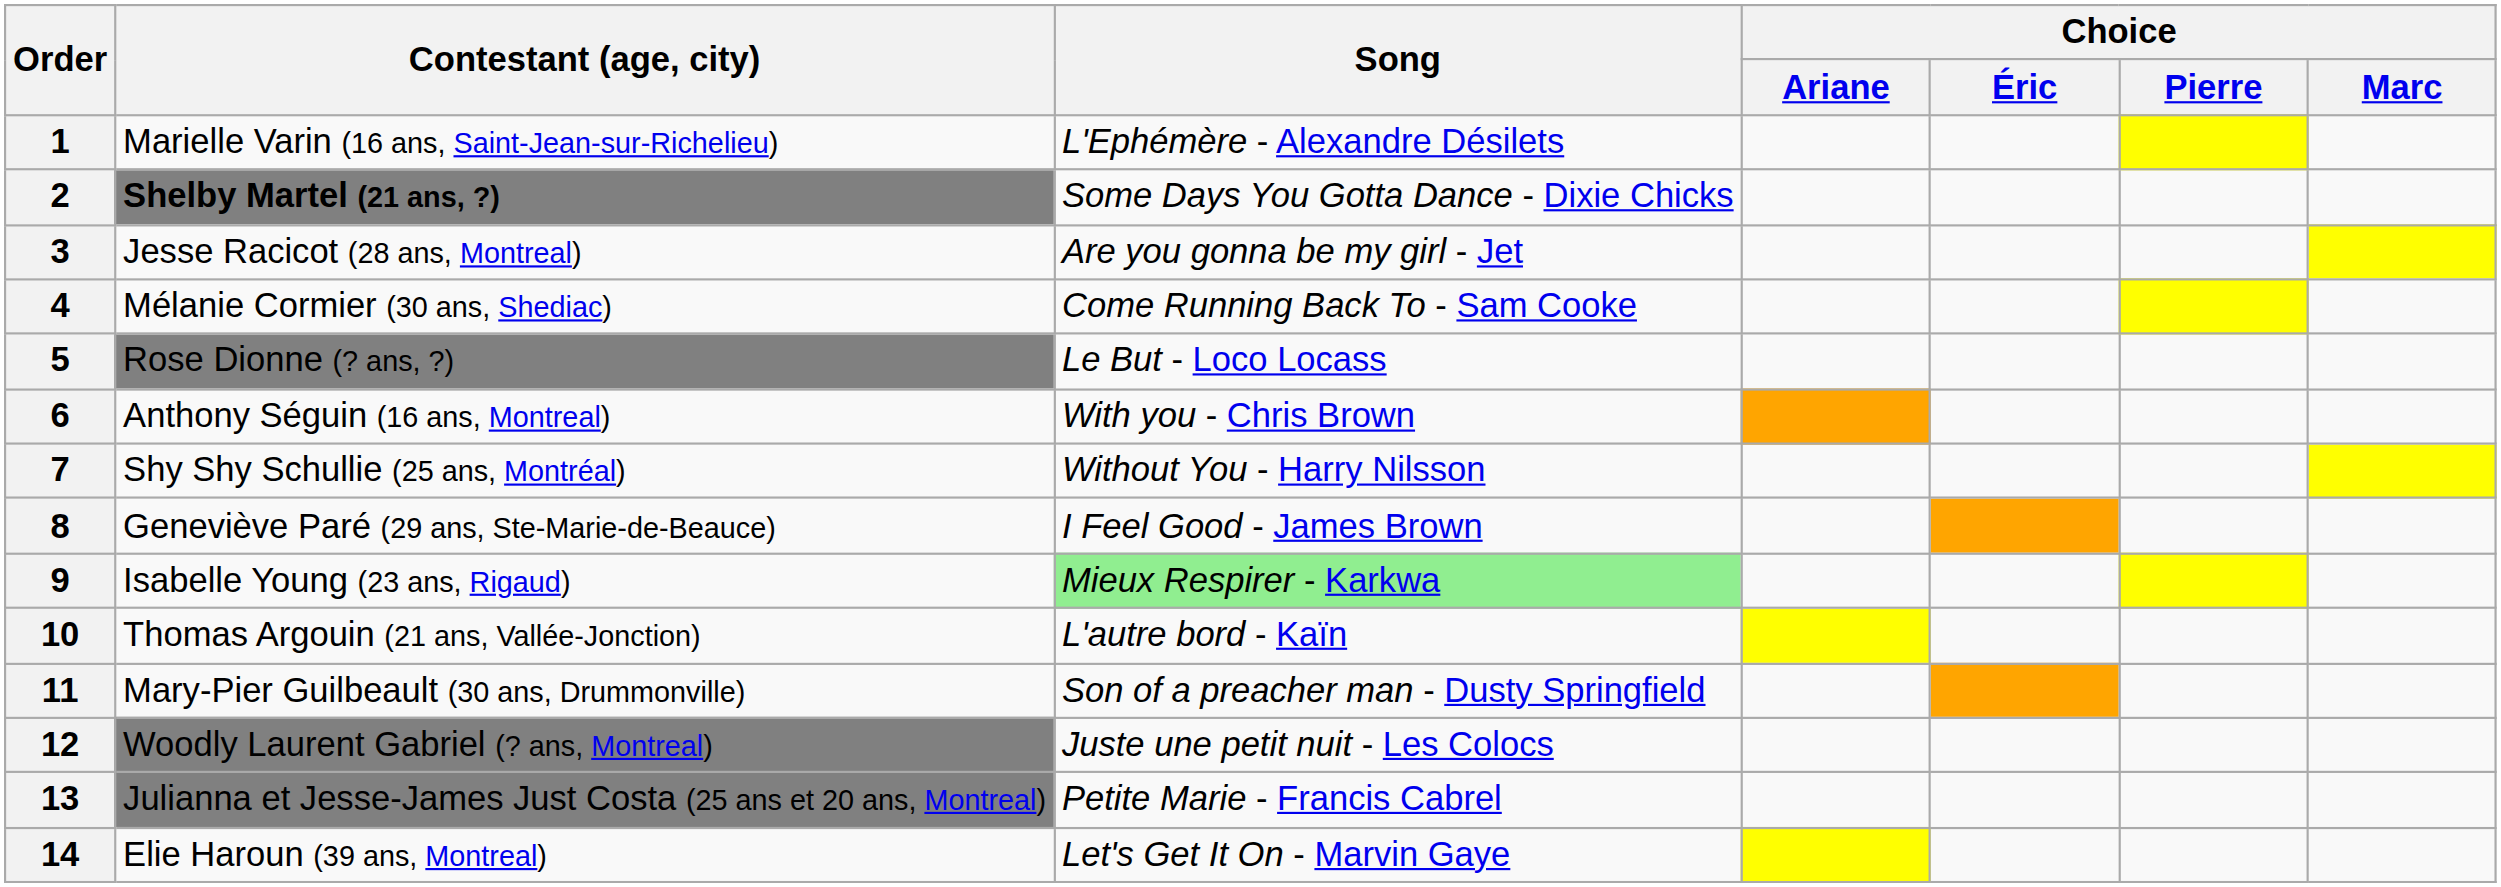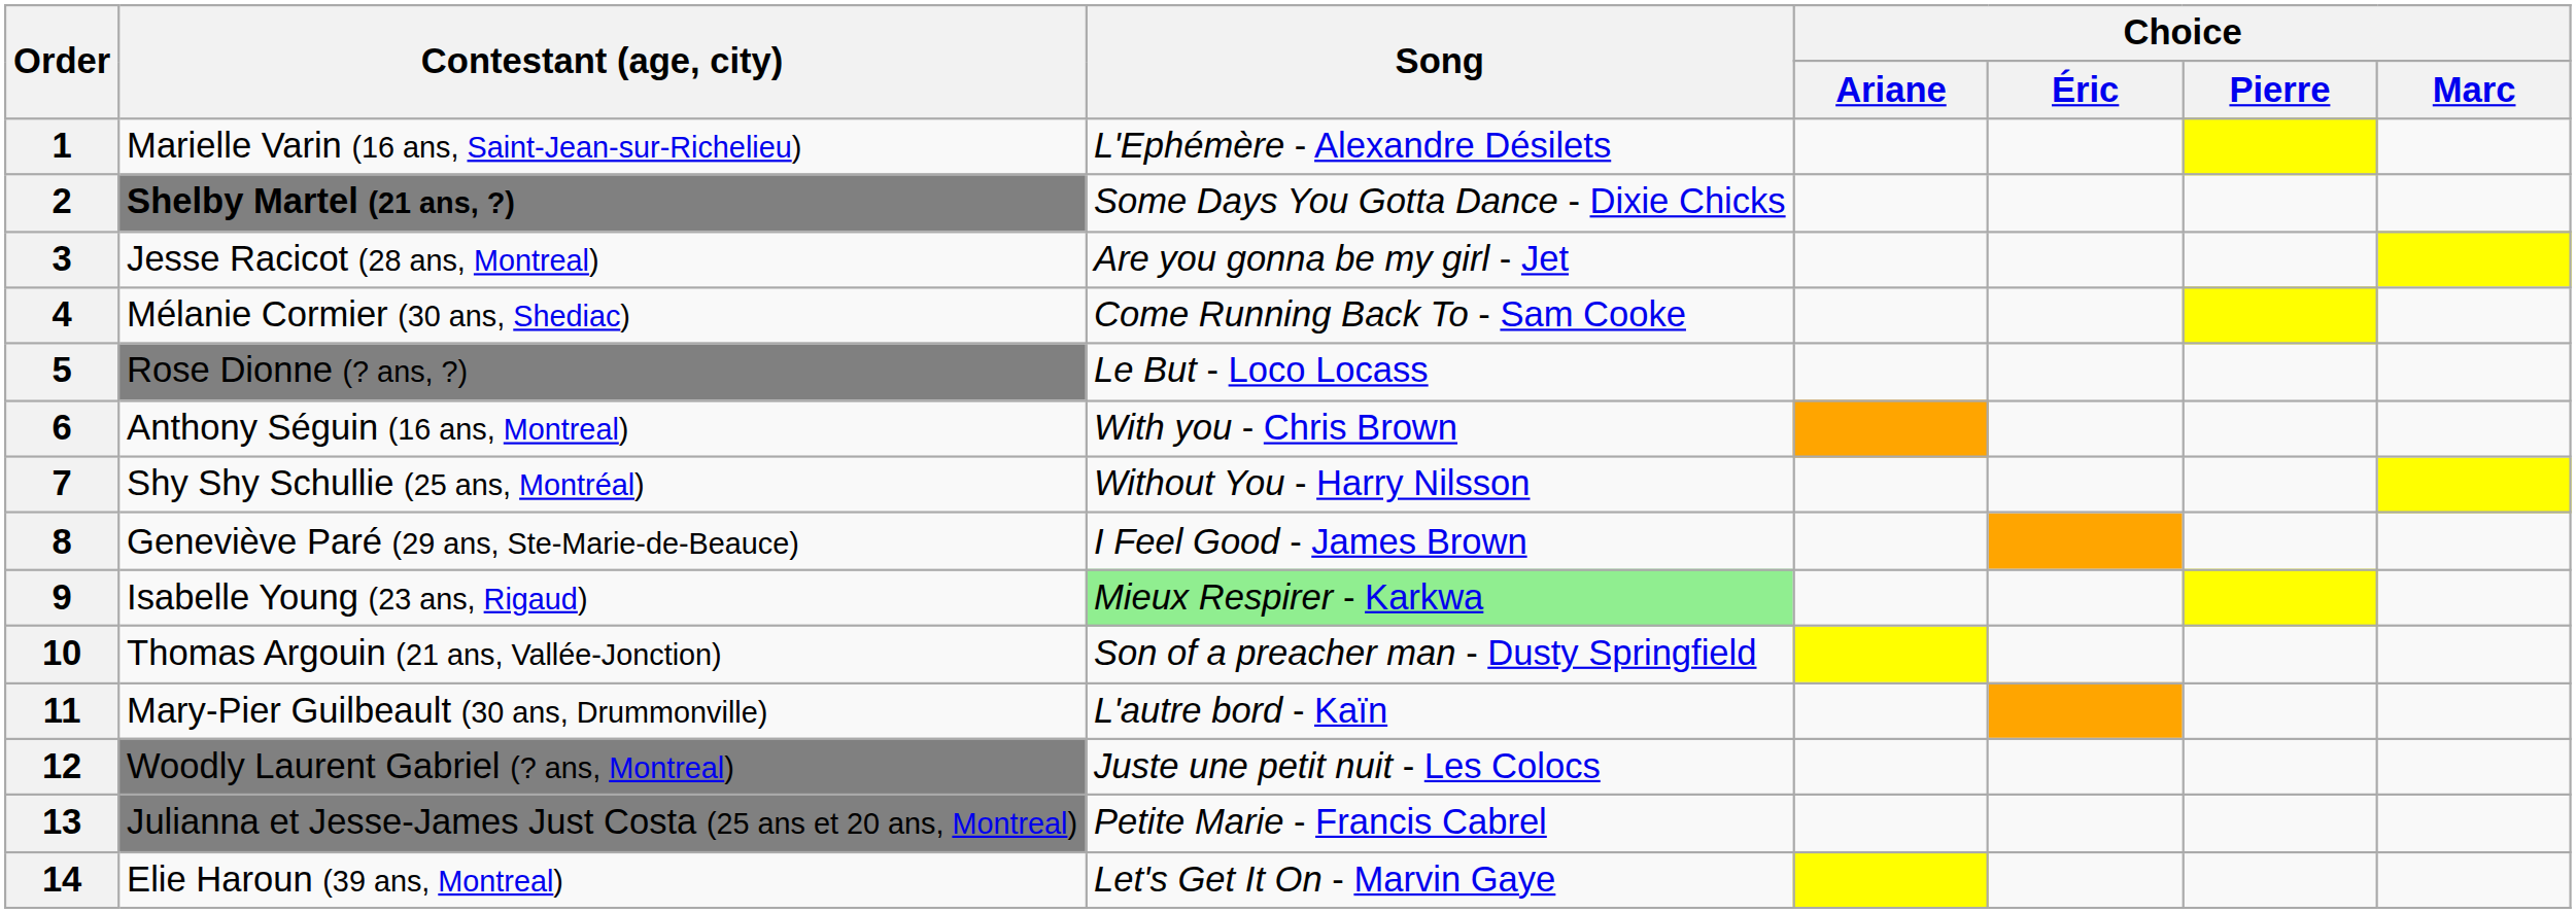10 | Song: L'autre bord - Kaïn -> Son of a preacher man - Dusty Springfield
11 | Song: Son of a preacher man - Dusty Springfield -> L'autre bord - Kaïn
